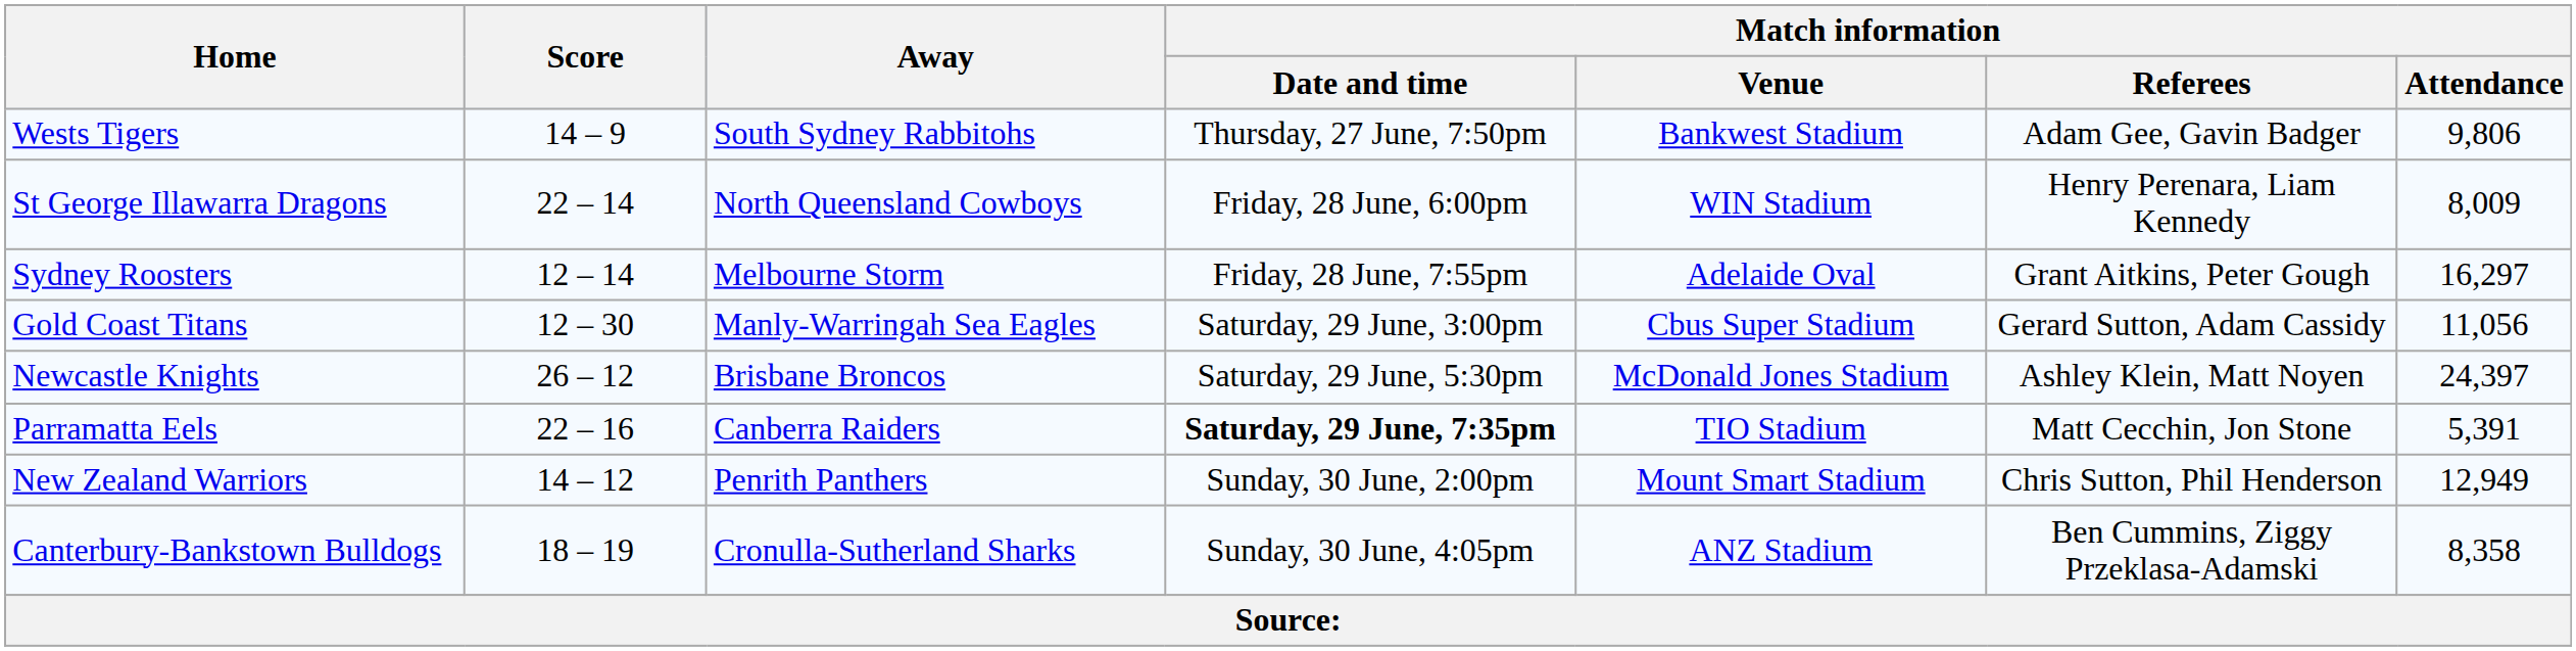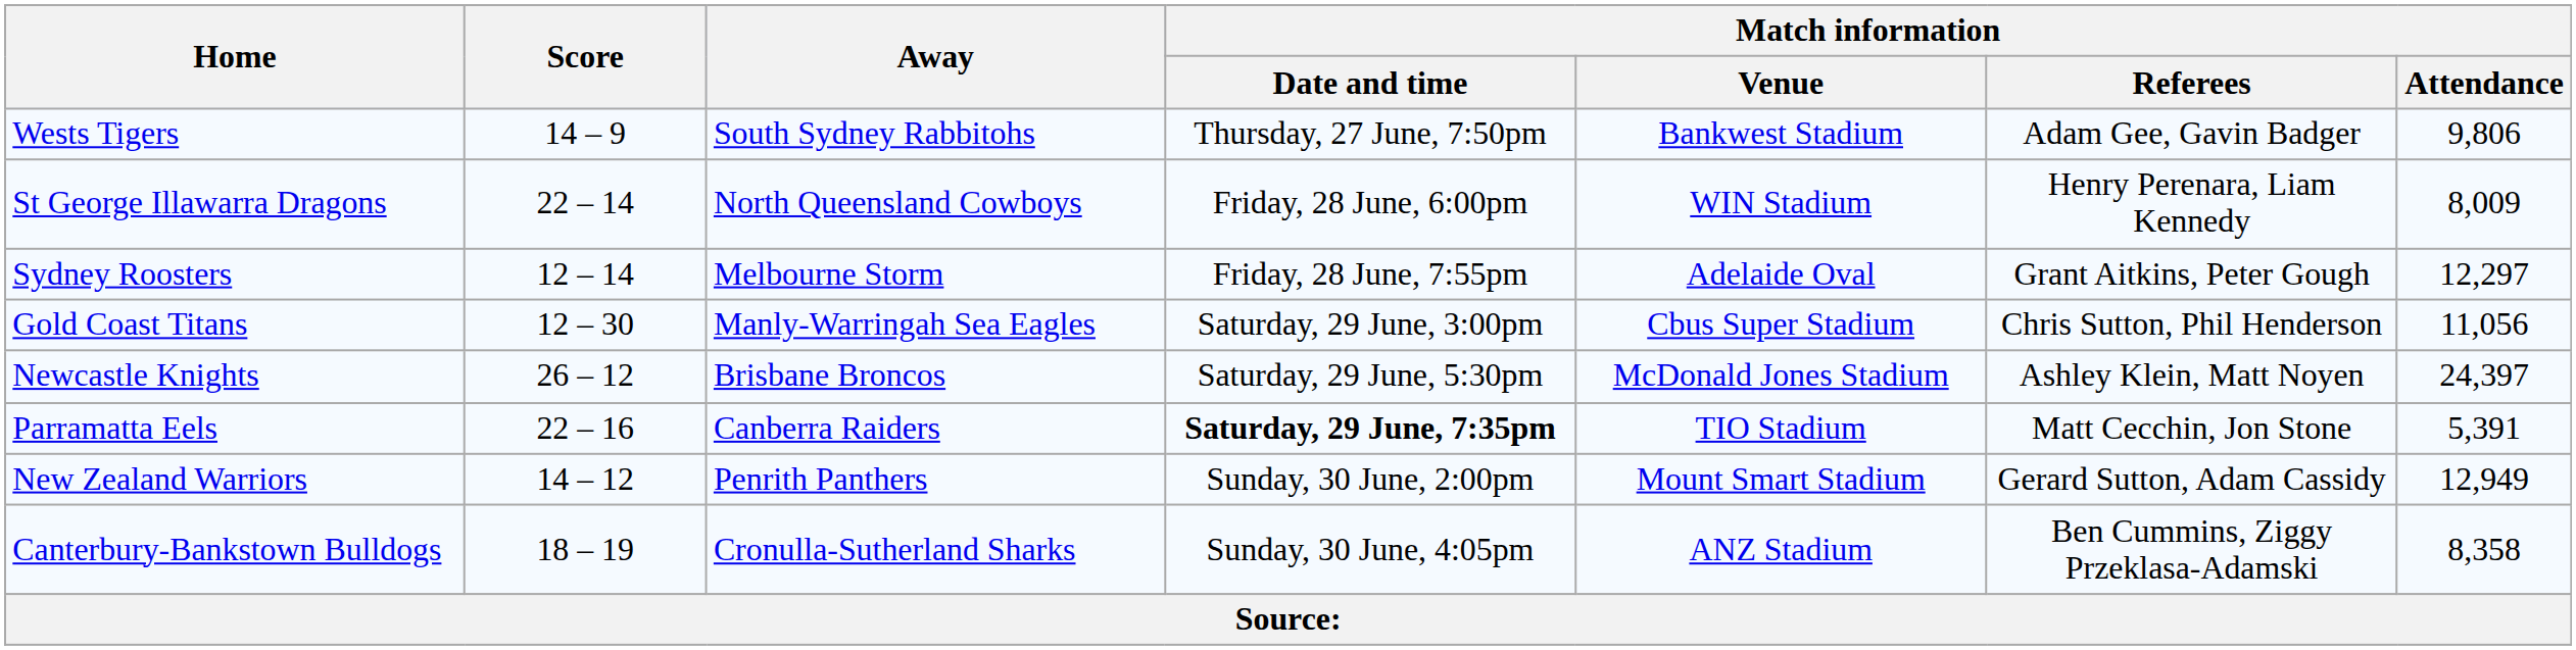Sydney Roosters | Match information / Attendance: 16,297 -> 12,297
Gold Coast Titans | Match information / Referees: Gerard Sutton, Adam Cassidy -> Chris Sutton, Phil Henderson
New Zealand Warriors | Match information / Referees: Chris Sutton, Phil Henderson -> Gerard Sutton, Adam Cassidy
